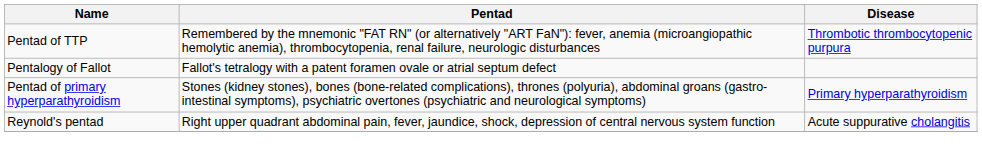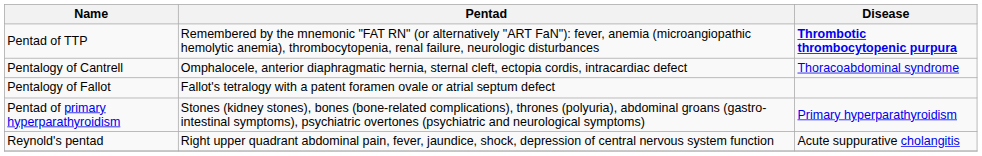Pentad of TTP | Disease: normal -> bold
+ row: Pentalogy of Cantrell | Omphalocele, anterior diaphragmatic hernia, sternal cleft, ectopia cordis, intracardiac defect | Thoracoabdominal syndrome
